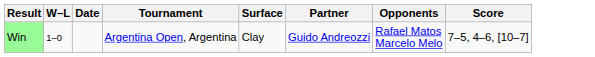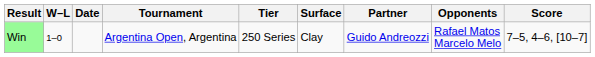+ column: Tier | 250 Series
